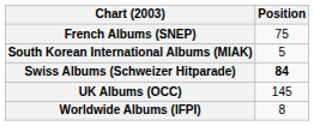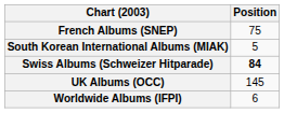Worldwide Albums (IFPI) | Position: 8 -> 6
